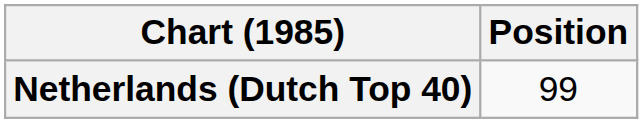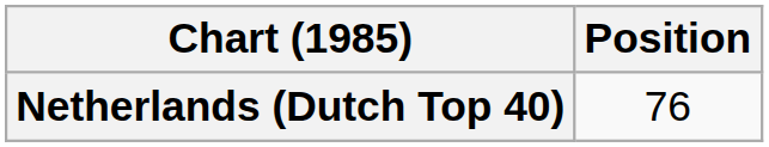Netherlands (Dutch Top 40) | Position: 99 -> 76
